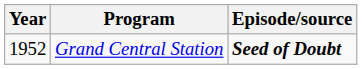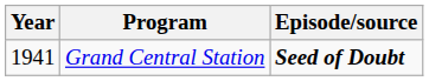Grand Central Station | Year: 1952 -> 1941
